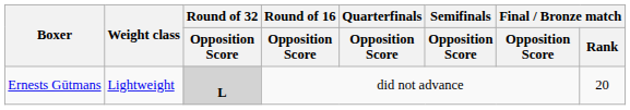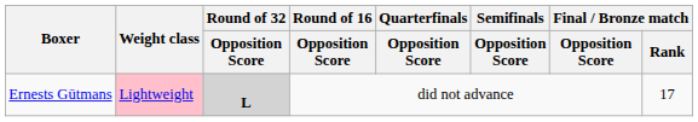Ernests Gūtmans | Weight class: no background -> pink background
Ernests Gūtmans | Final / Bronze match / Rank: 20 -> 17
